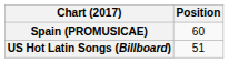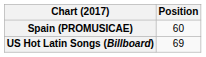US Hot Latin Songs (Billboard) | Position: 51 -> 69
